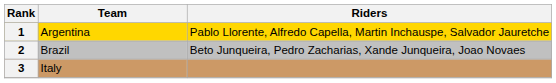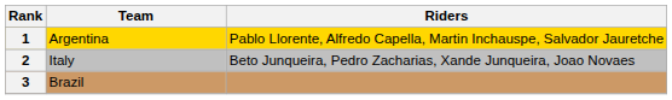2 | Team: Brazil -> Italy
3 | Team: Italy -> Brazil
